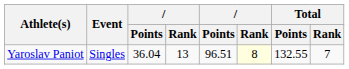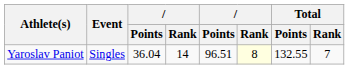Yaroslav Paniot | column 4: 13 -> 14
